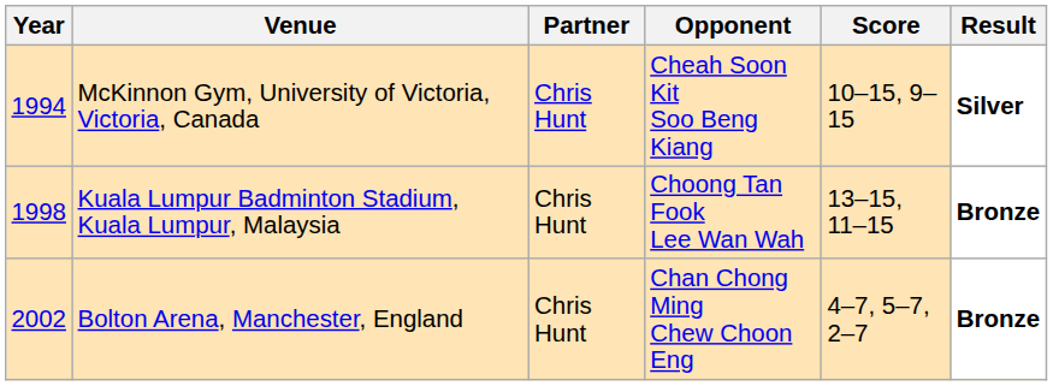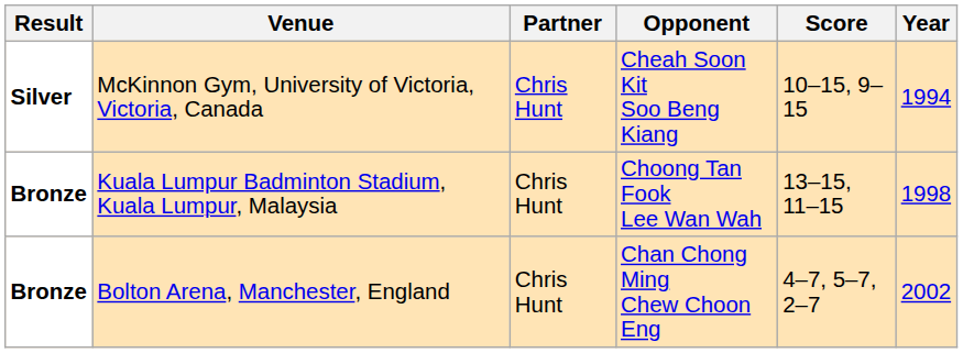columns swapped: Year <-> Result
